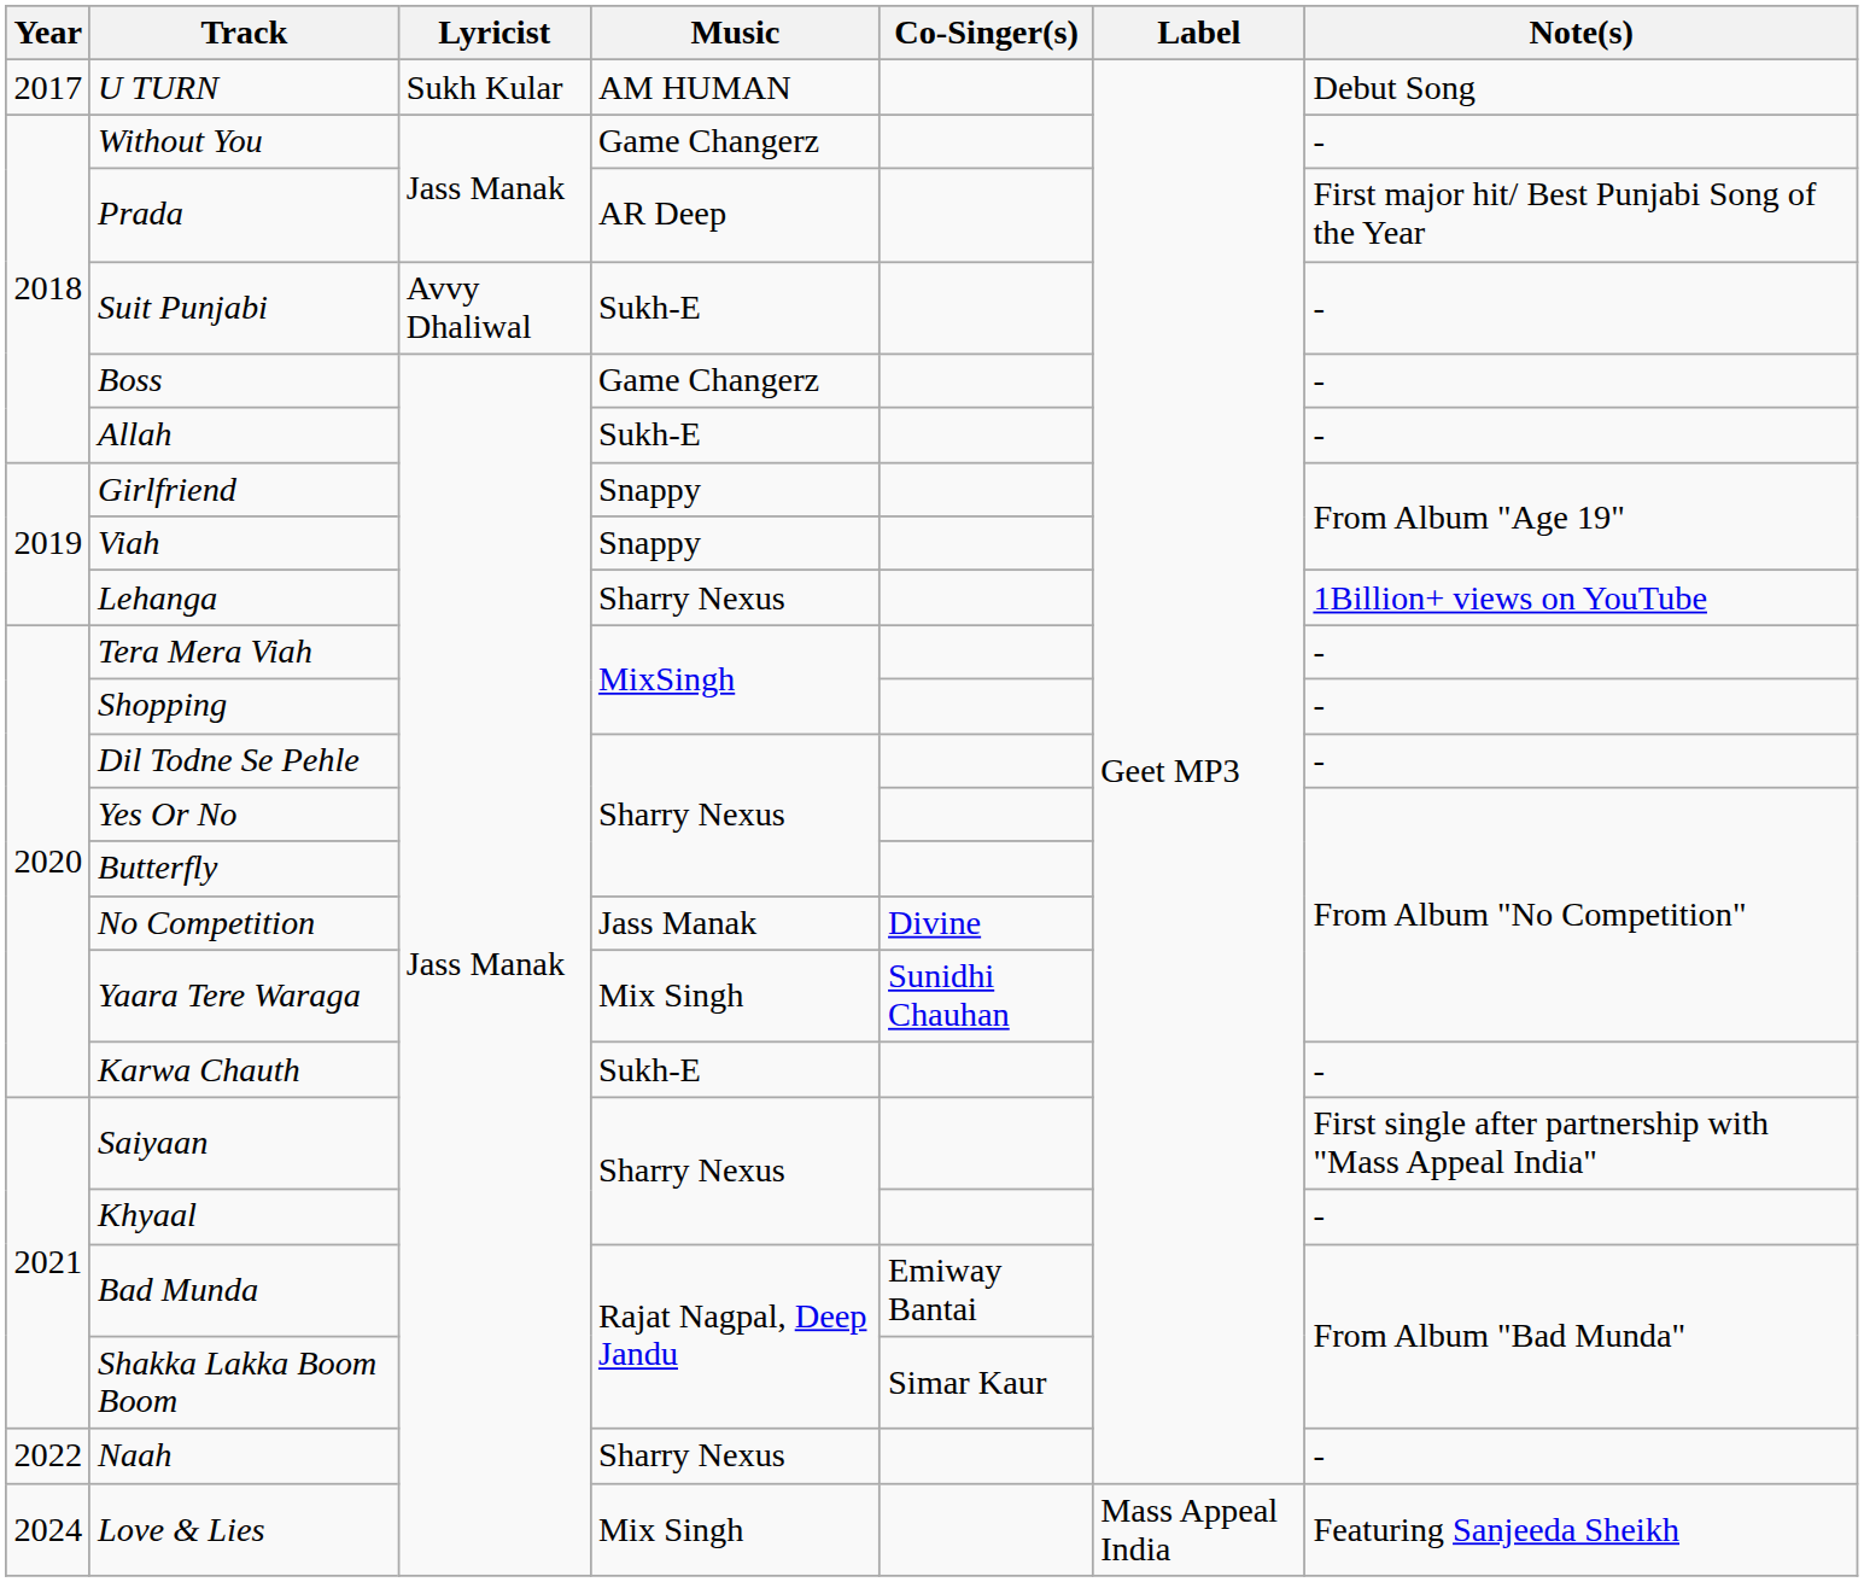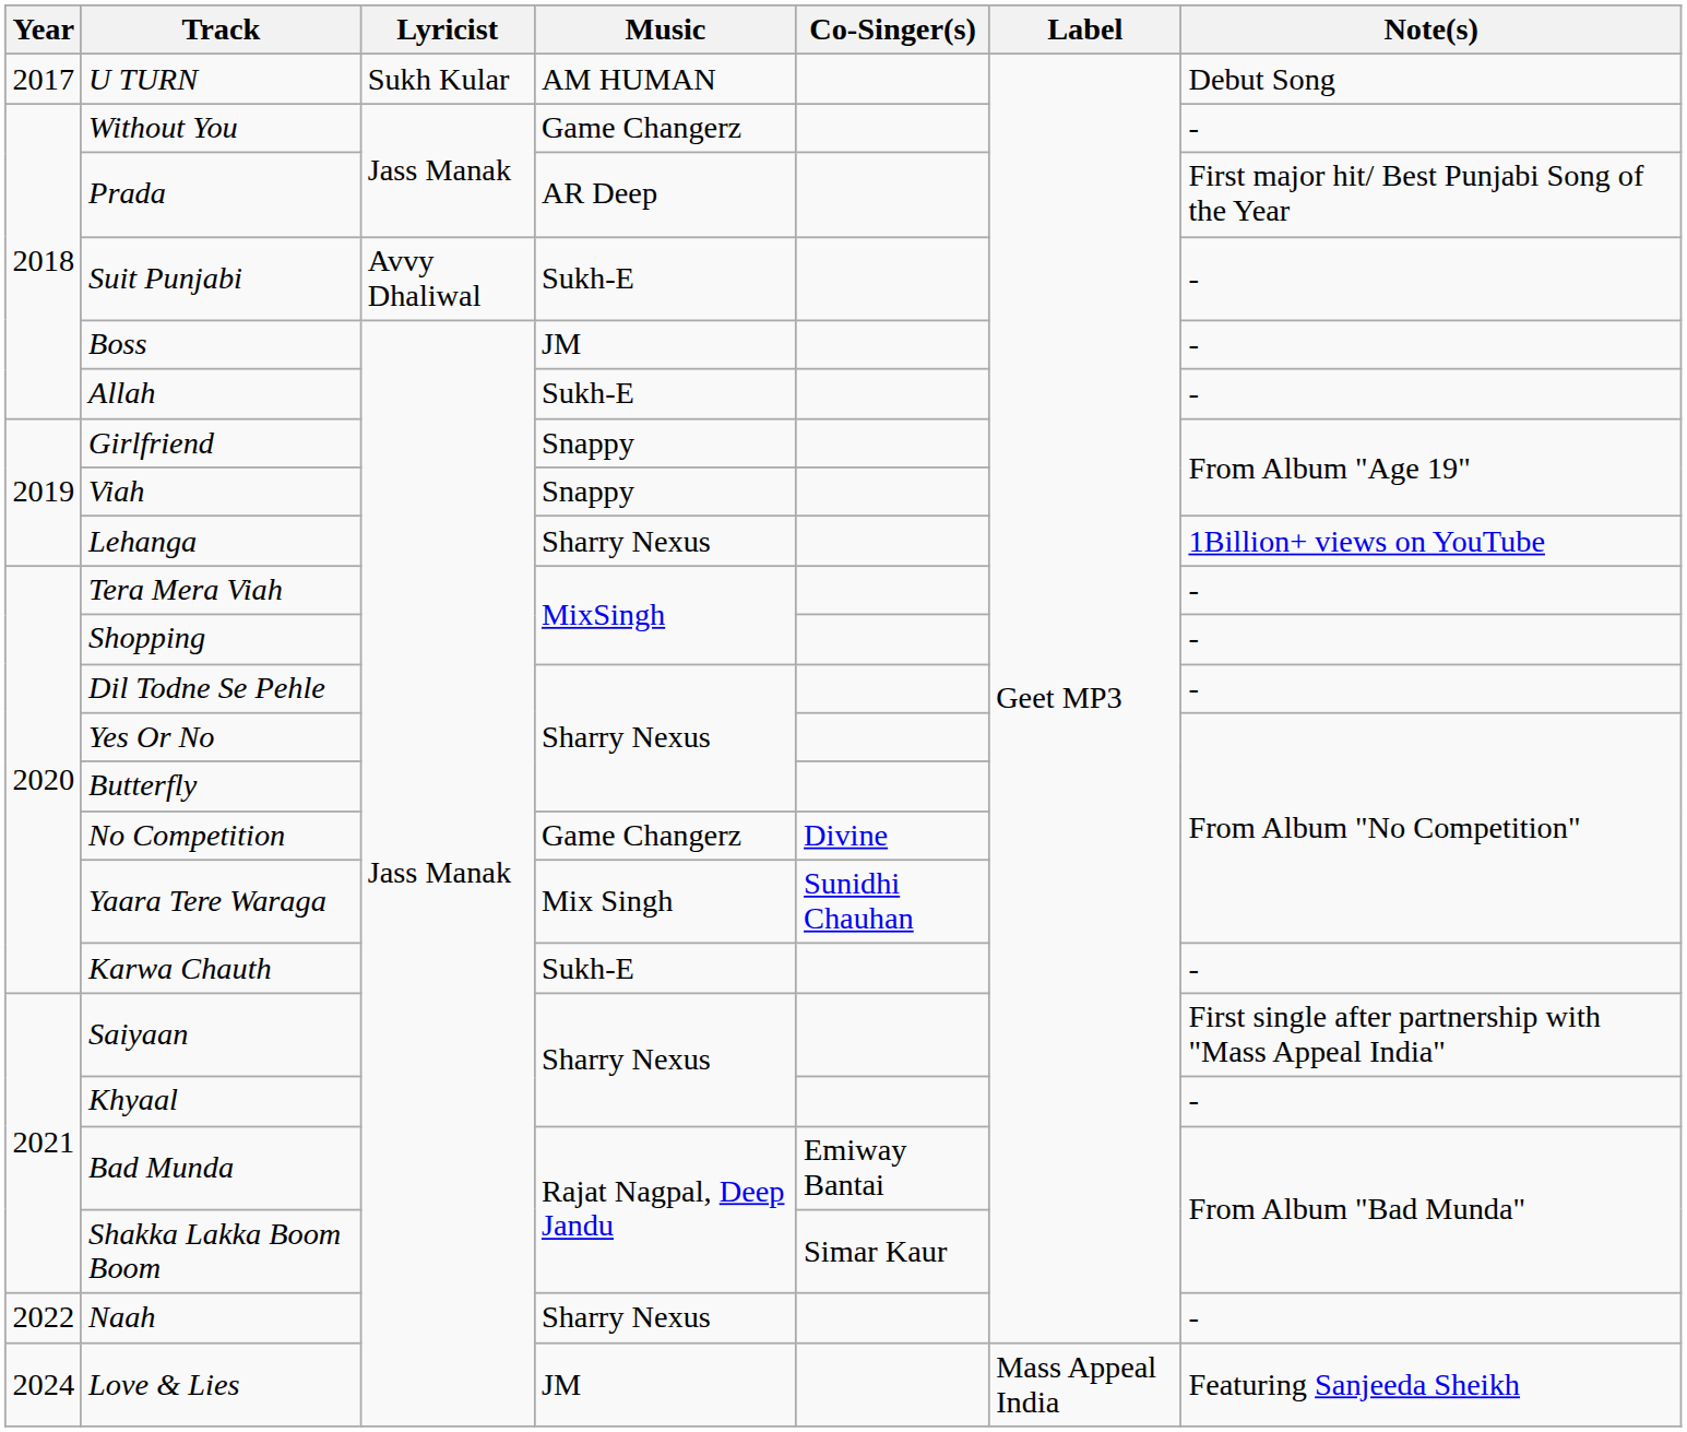Boss | Music: Game Changerz -> JM
No Competition | Music: Jass Manak -> Game Changerz
Love & Lies | Music: Mix Singh -> JM
